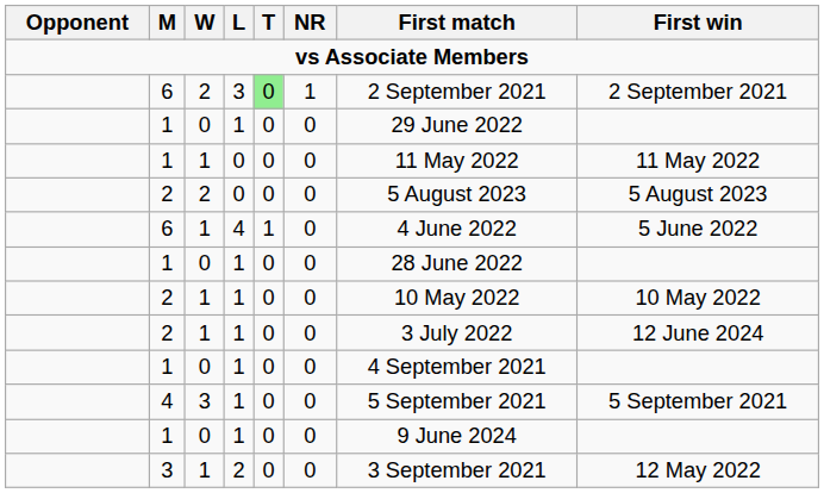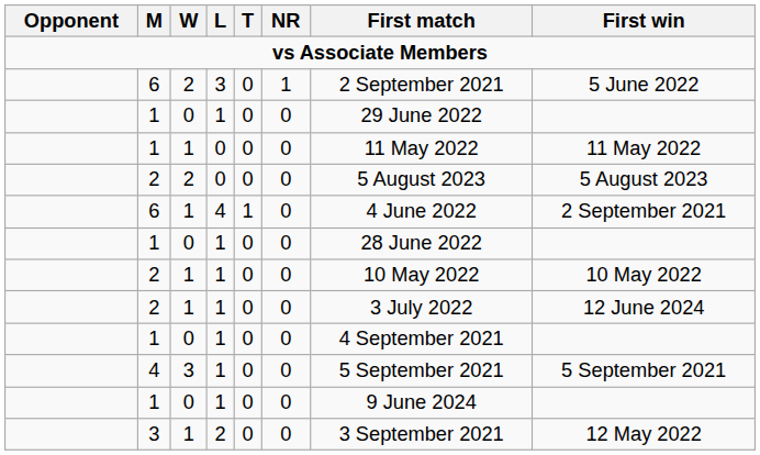6 / 3 | T: lightgreen background -> no background
6 / 3 | First win: 2 September 2021 -> 5 June 2022
6 / 4 | First win: 5 June 2022 -> 2 September 2021
